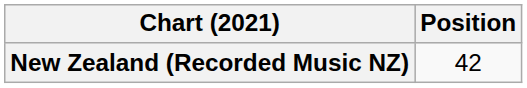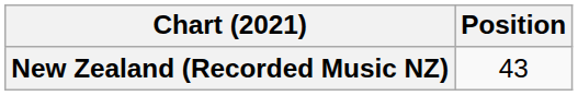New Zealand (Recorded Music NZ) | Position: 42 -> 43
